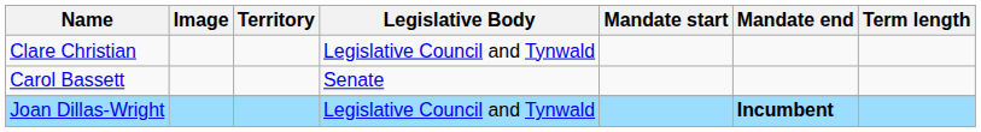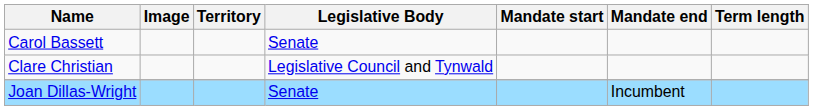rows swapped: Carol Bassett <-> Clare Christian
Joan Dillas-Wright | Legislative Body: Legislative Council and Tynwald -> Senate
Joan Dillas-Wright | Mandate end: bold -> normal
